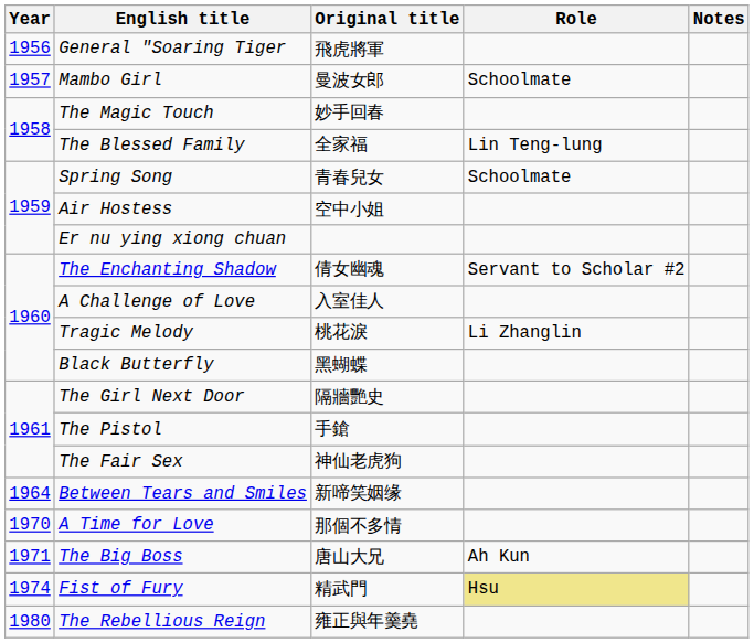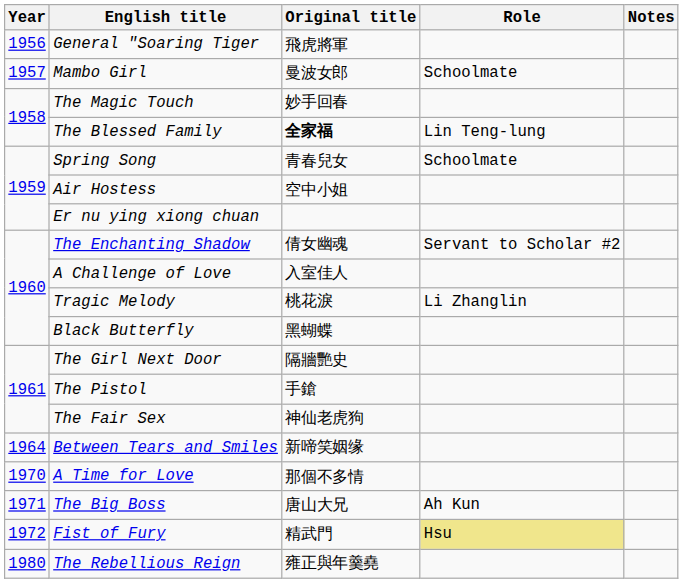The Blessed Family | Original title: normal -> bold
Fist of Fury | Year: 1974 -> 1972
